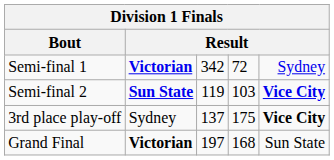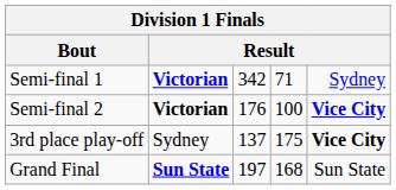Semi-final 1 | column 4: 72 -> 71
Semi-final 2 | column 2: Sun State -> Victorian
Semi-final 2 | column 3: 119 -> 176
Semi-final 2 | column 4: 103 -> 100
Grand Final | column 2: Victorian -> Sun State
